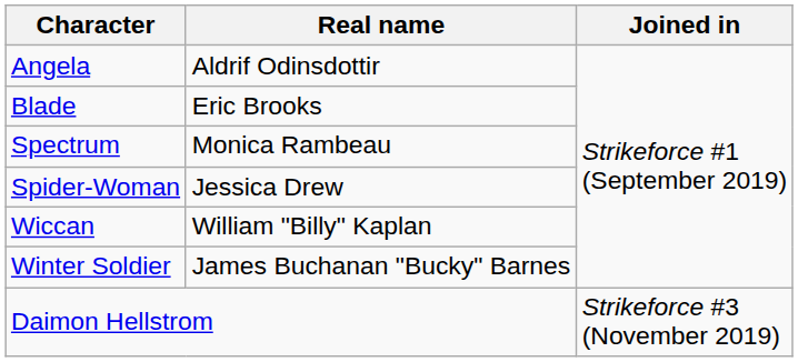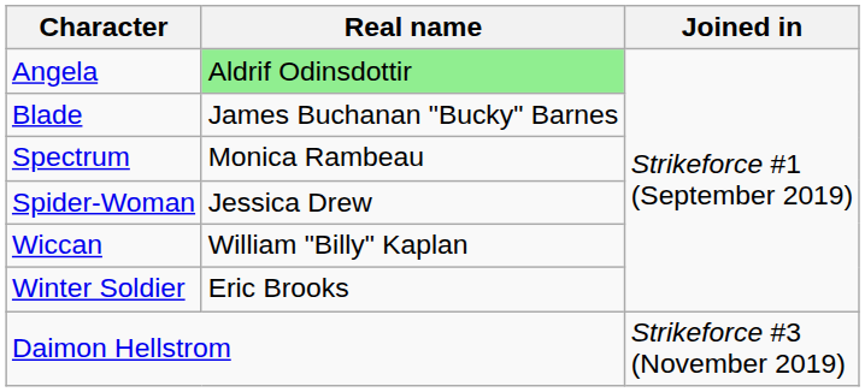Angela | Real name: no background -> lightgreen background
Blade | Real name: Eric Brooks -> James Buchanan "Bucky" Barnes
Winter Soldier | Real name: James Buchanan "Bucky" Barnes -> Eric Brooks
